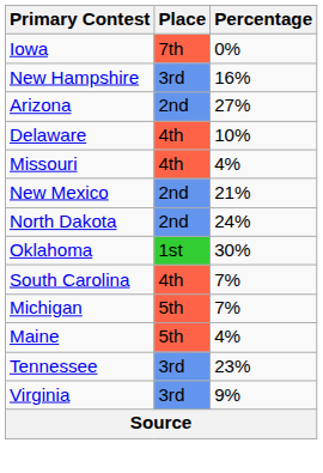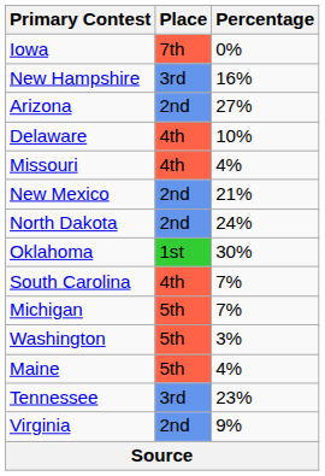+ row: Washington | 5th | 3%
Virginia | Place: 3rd -> 2nd
